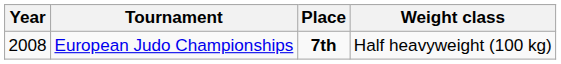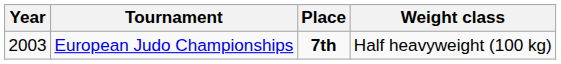European Judo Championships | Year: 2008 -> 2003
